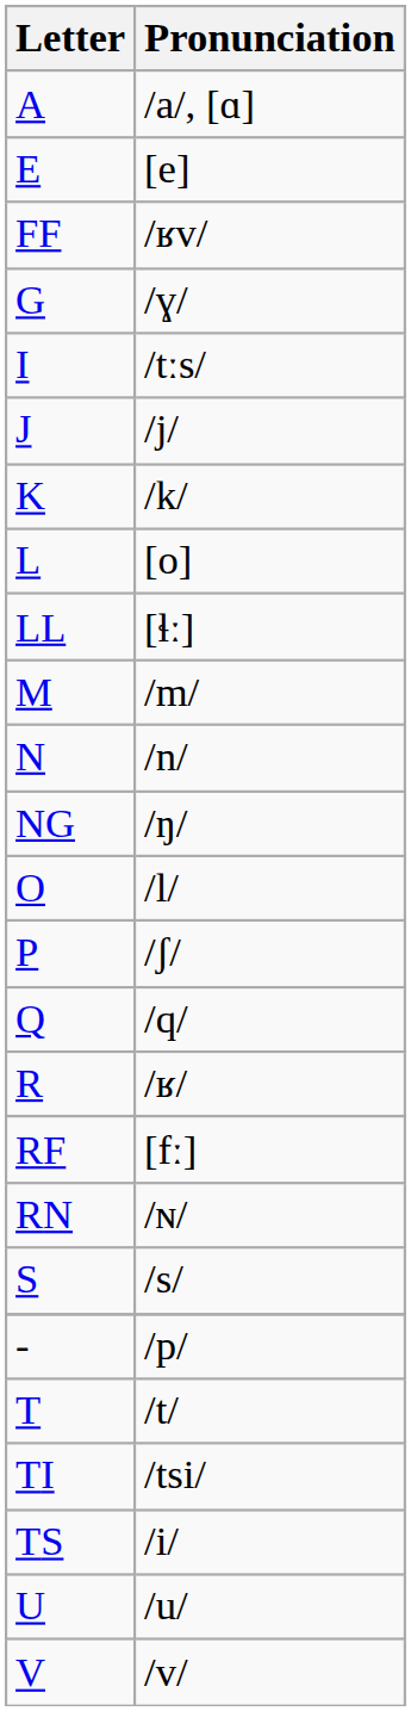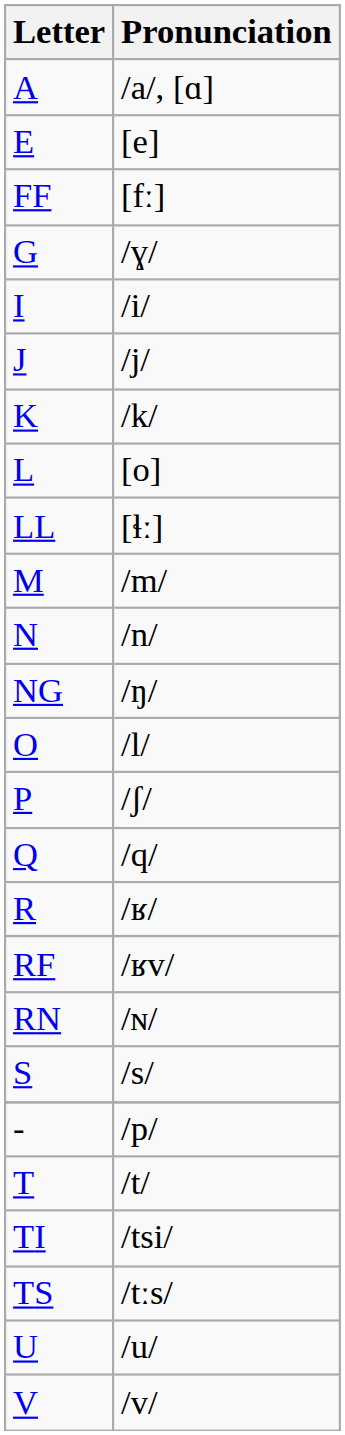FF | Pronunciation: /ʁv/ -> [fː]
I | Pronunciation: /tːs/ -> /i/
RF | Pronunciation: [fː] -> /ʁv/
TS | Pronunciation: /i/ -> /tːs/
